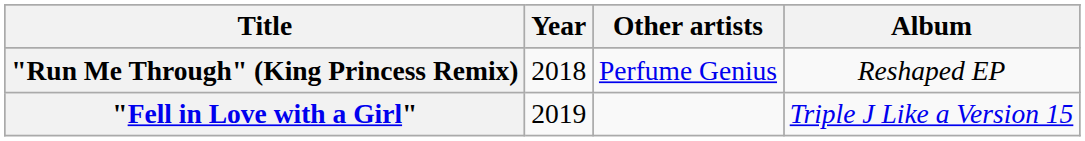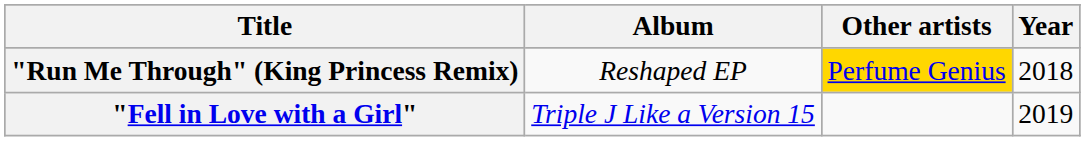columns swapped: Year <-> Album
"Run Me Through" (King Princess Remix) | Other artists: no background -> gold background
